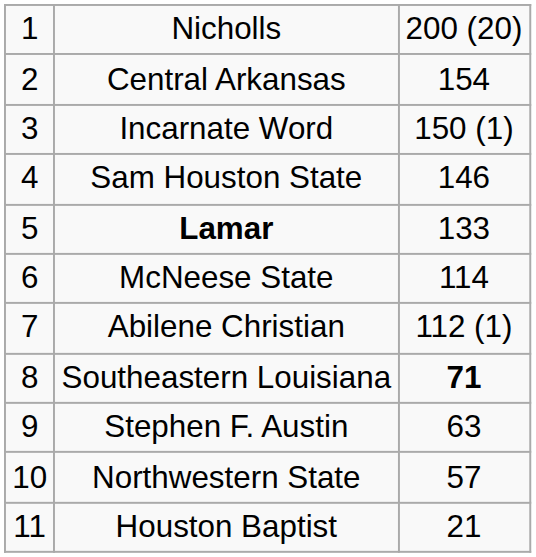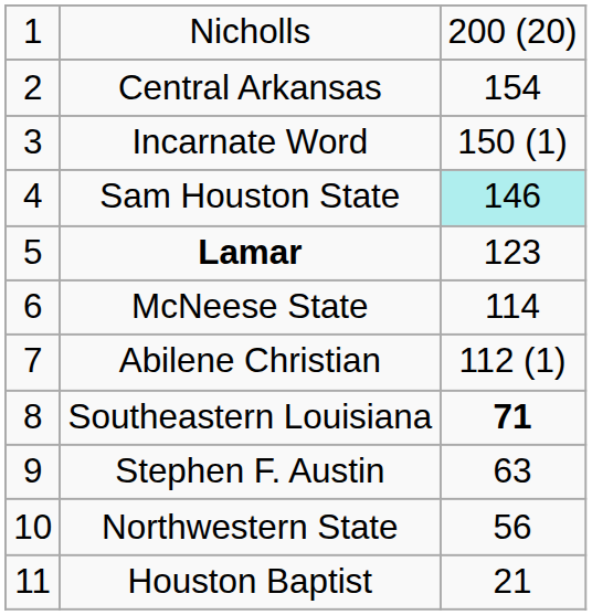Sam Houston State | column 3: no background -> paleturquoise background
Lamar | column 3: 133 -> 123
Northwestern State | column 3: 57 -> 56
